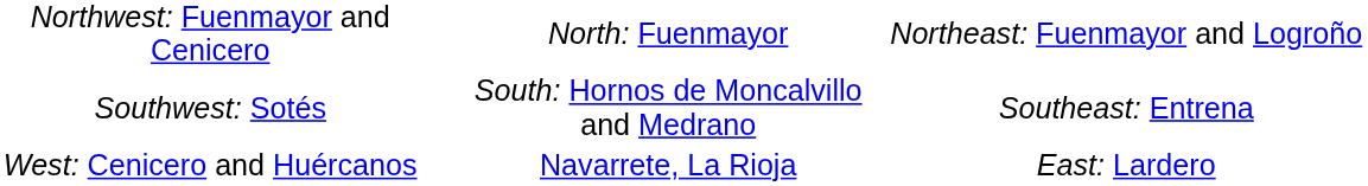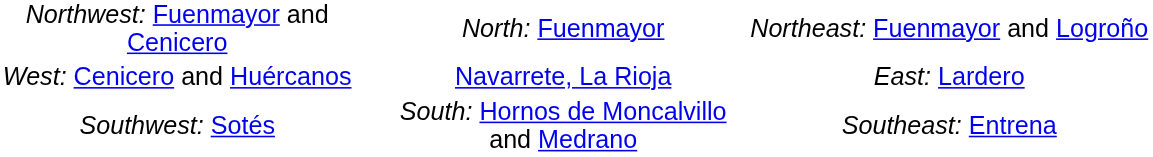rows swapped: West: Cenicero and Huércanos <-> Southwest: Sotés
